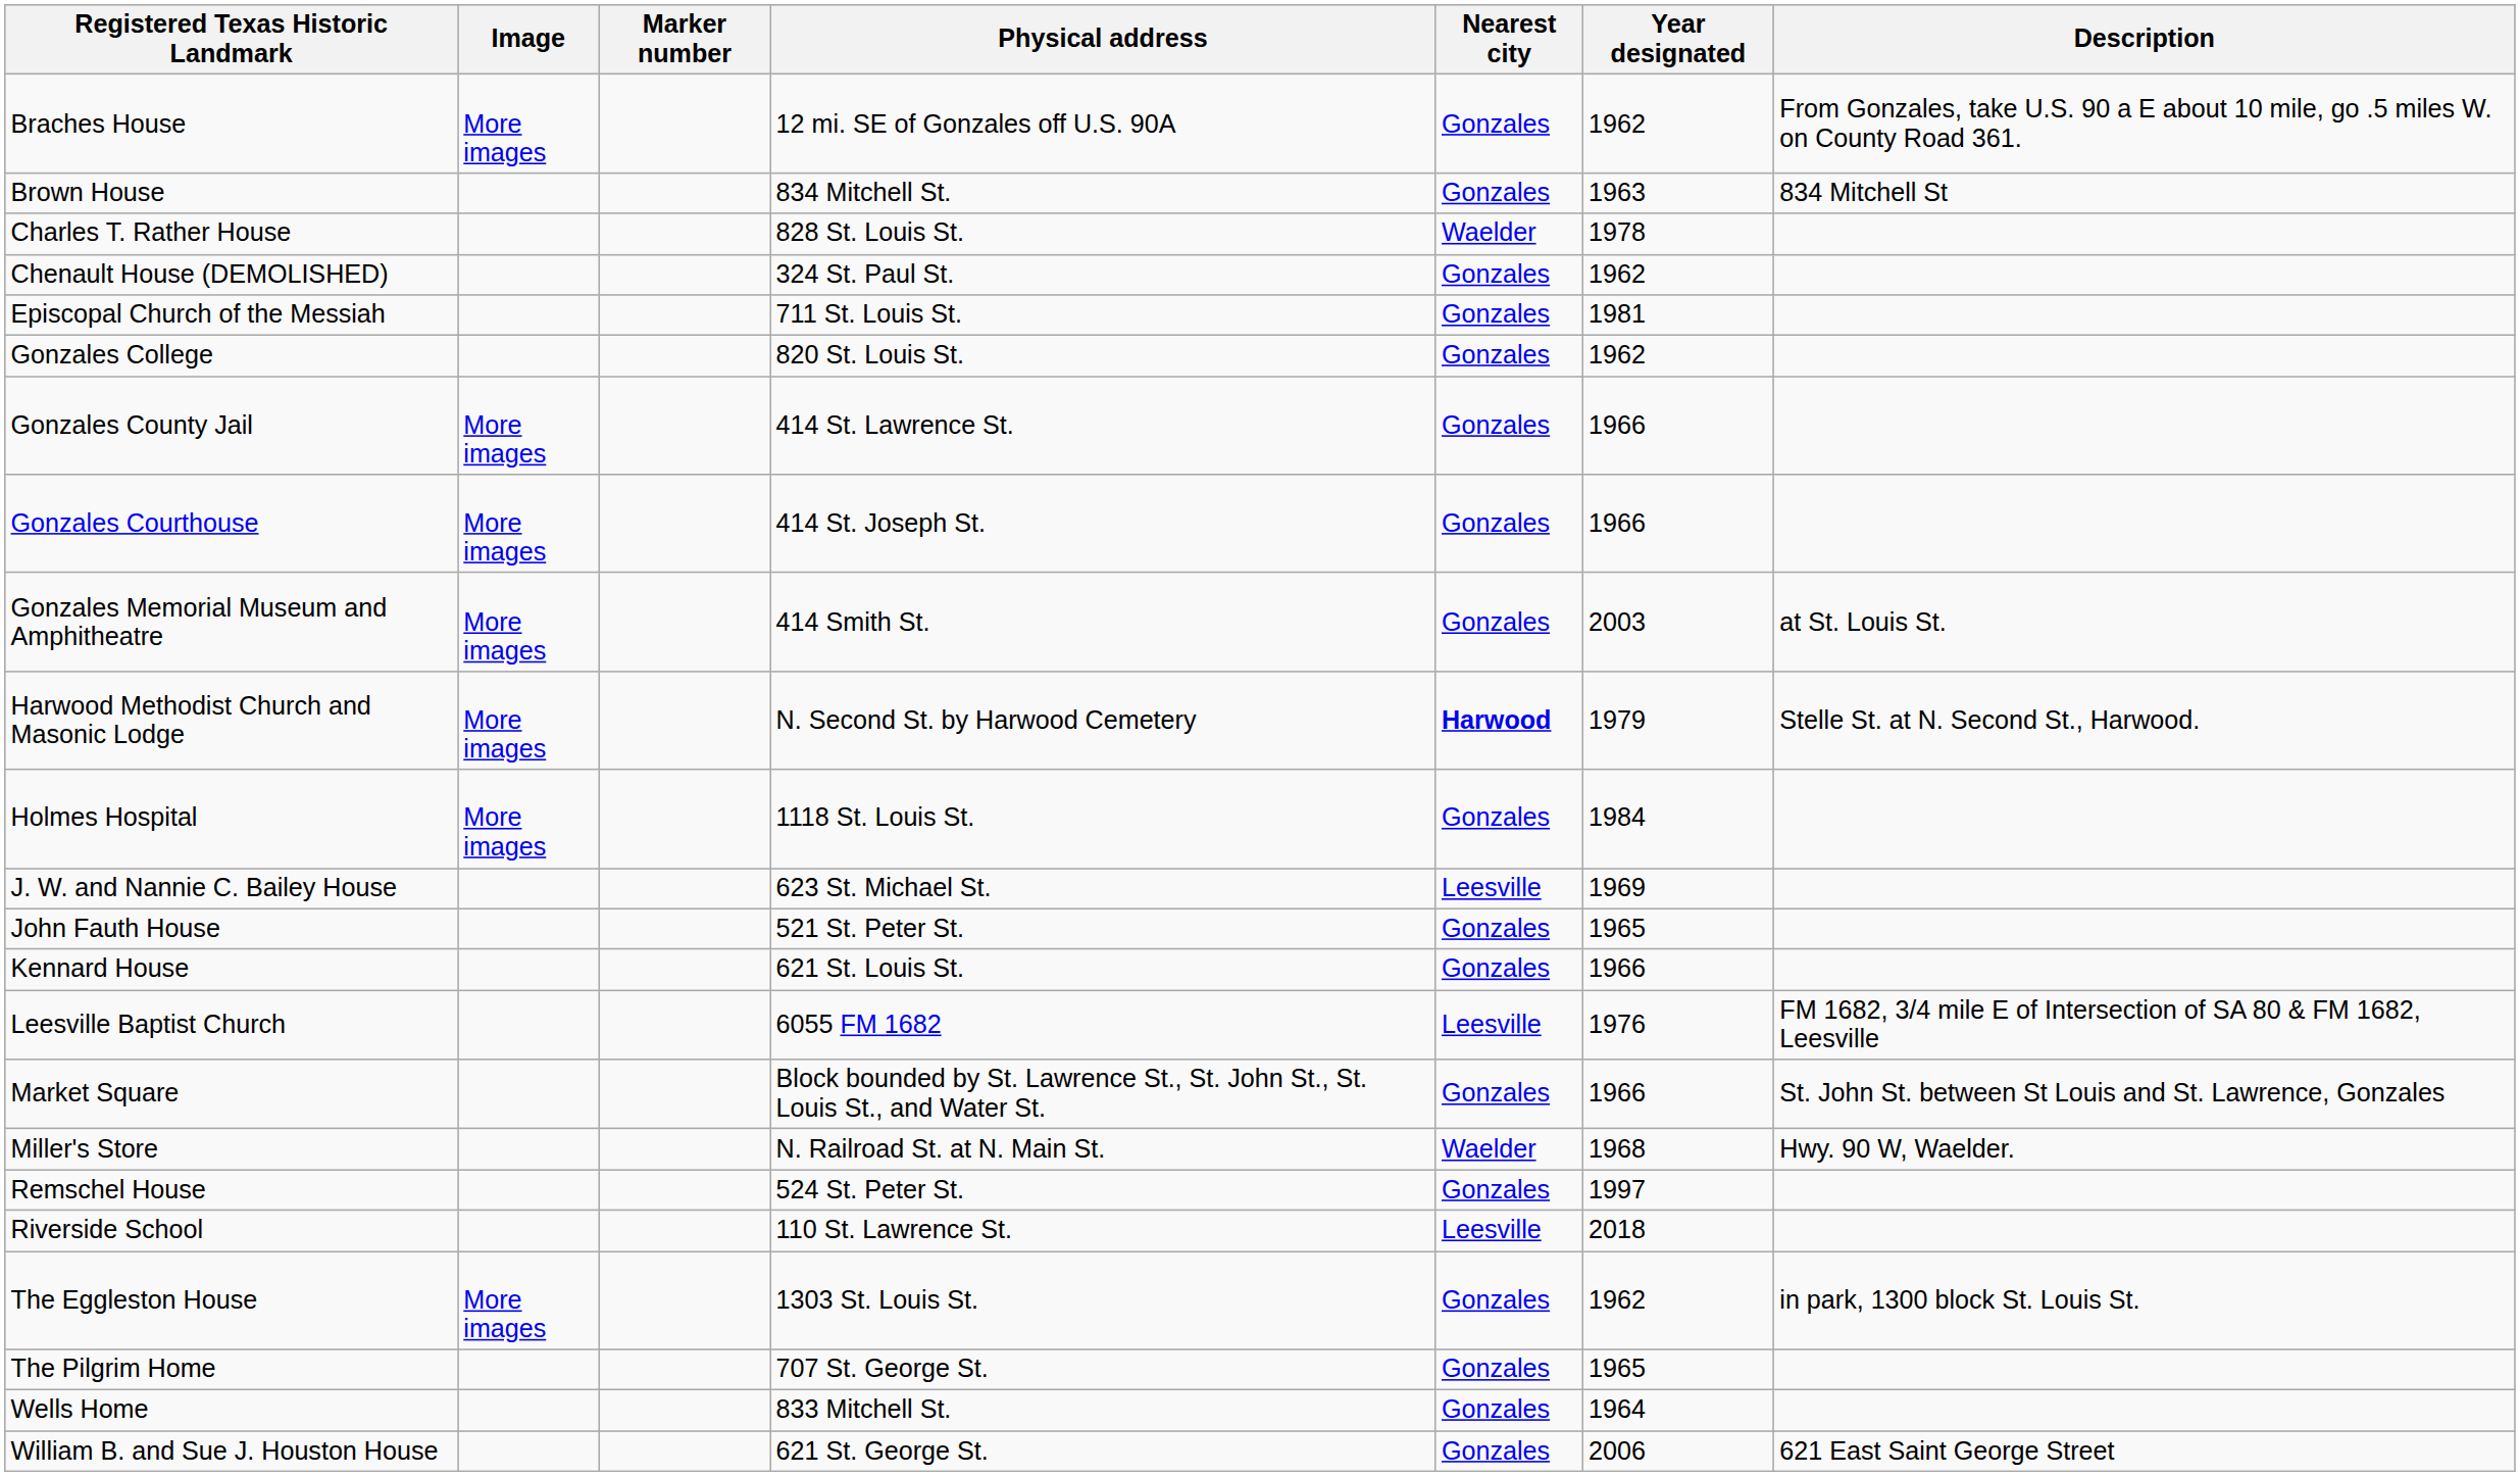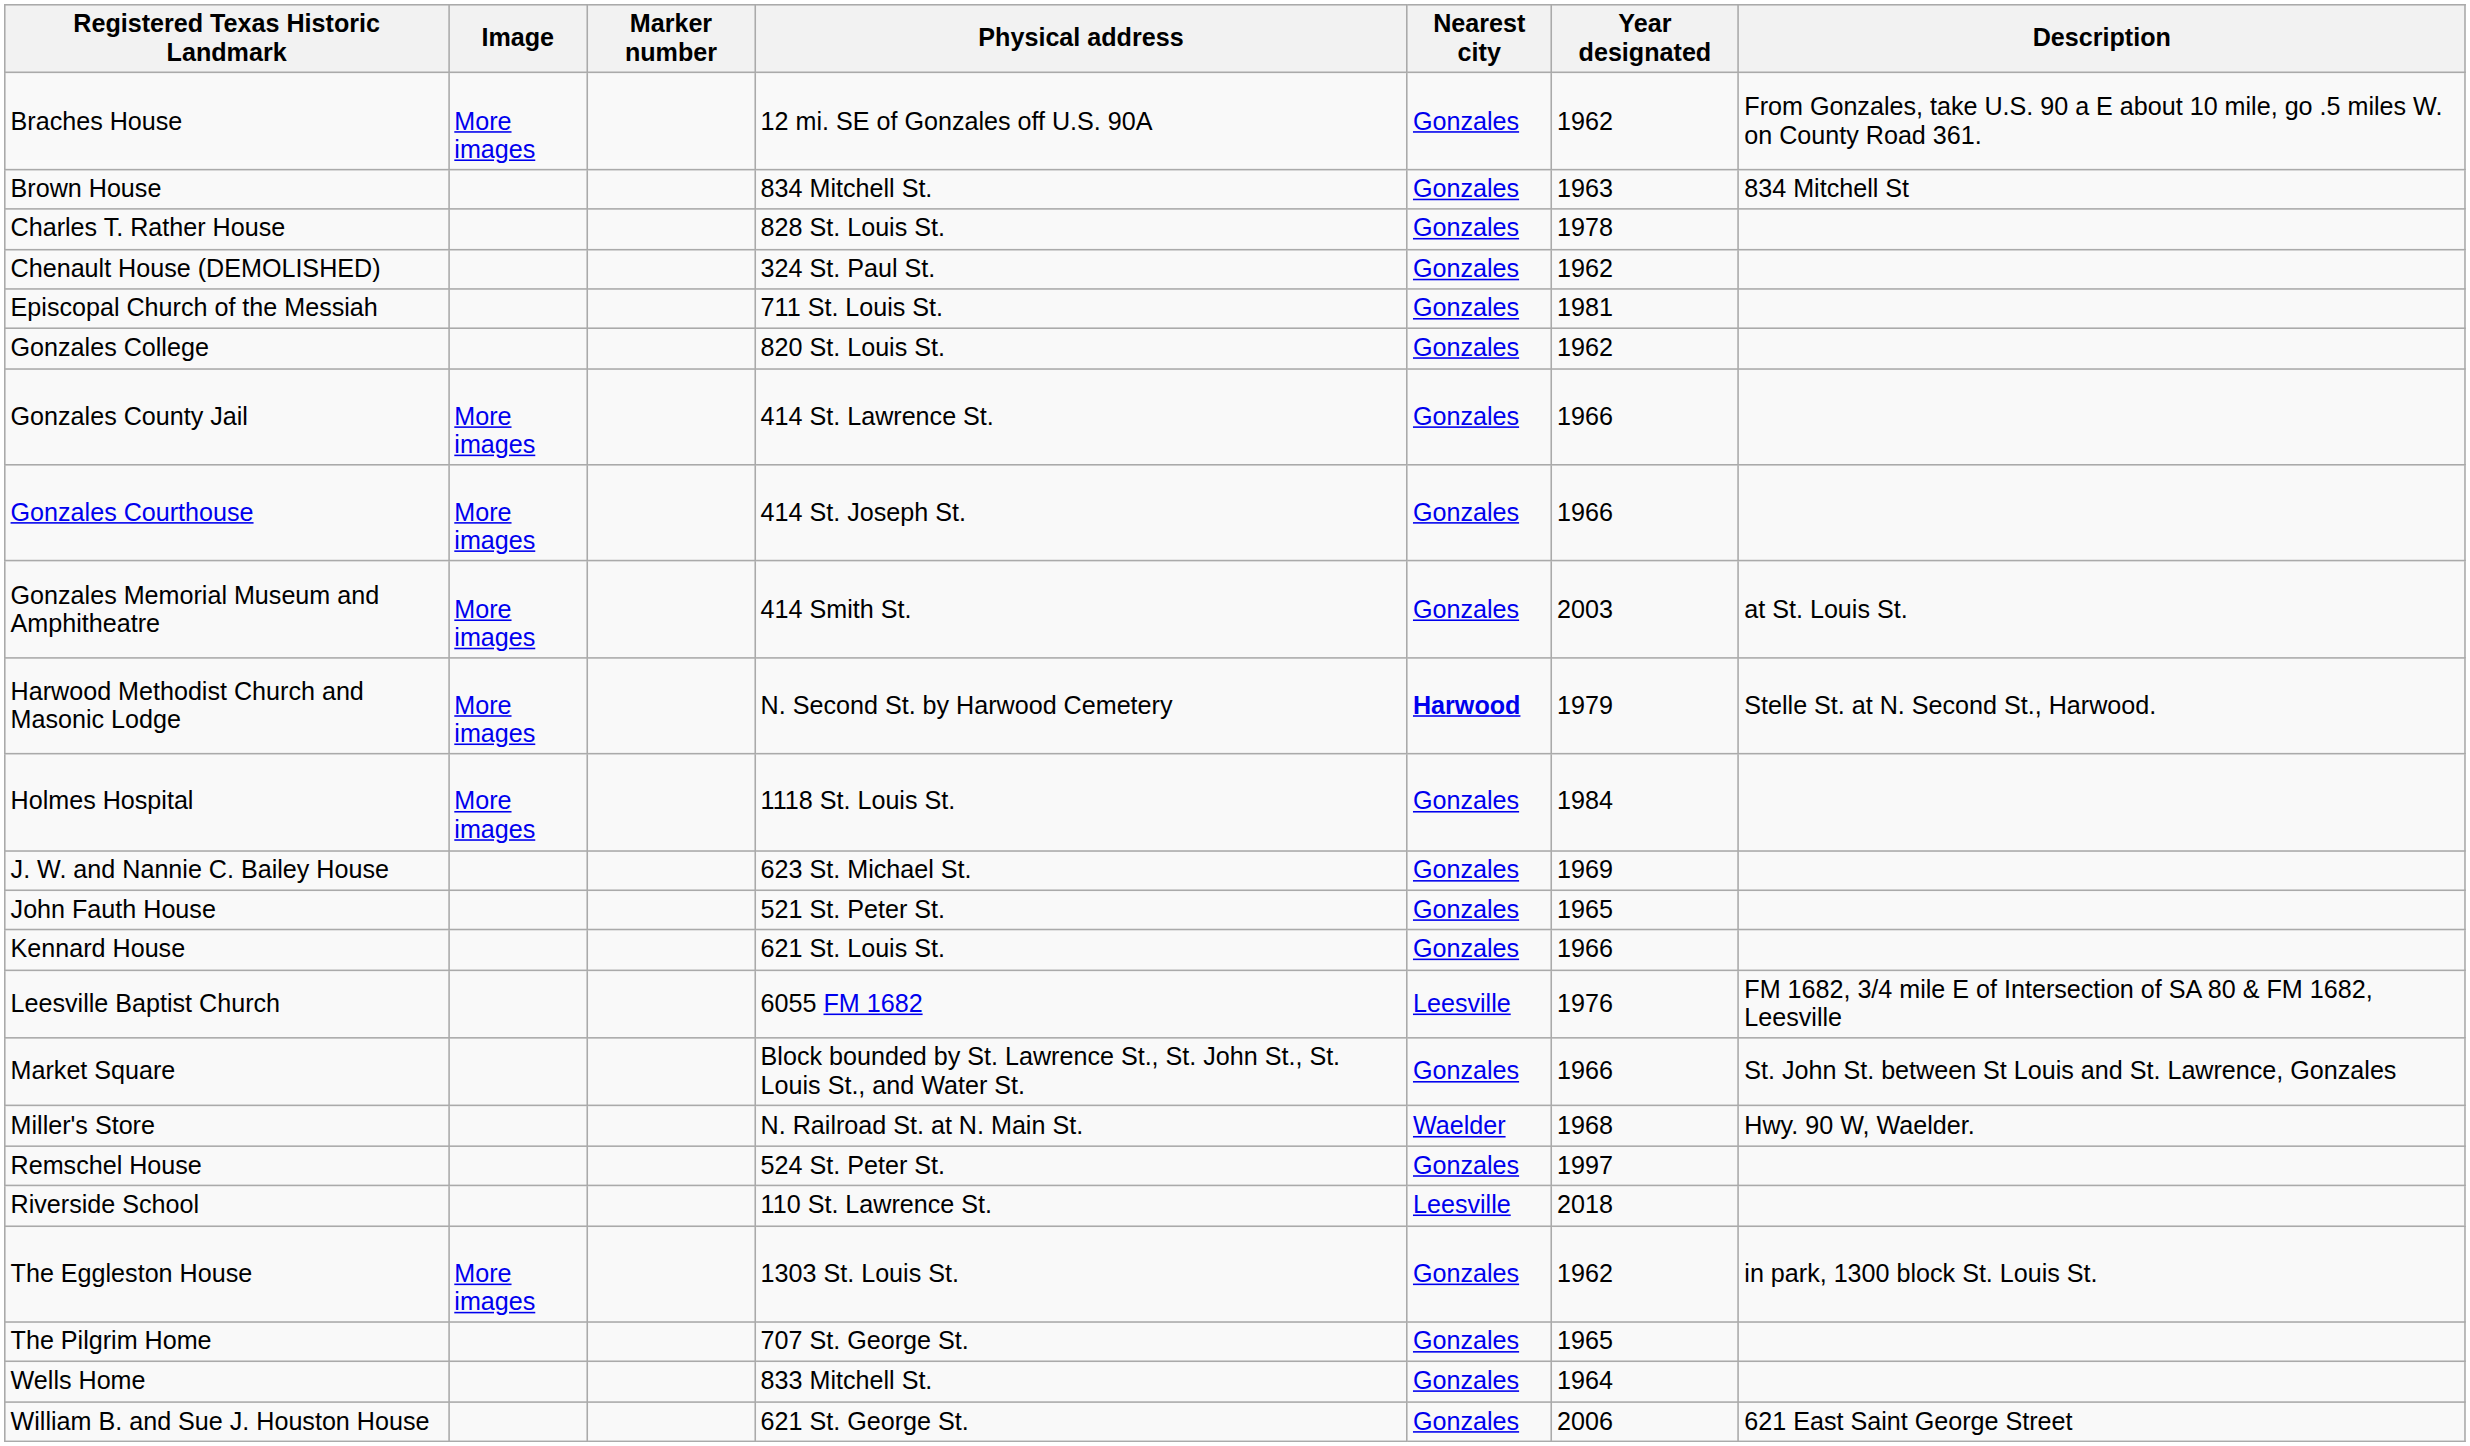Charles T. Rather House | Nearest city: Waelder -> Gonzales
J. W. and Nannie C. Bailey House | Nearest city: Leesville -> Gonzales
